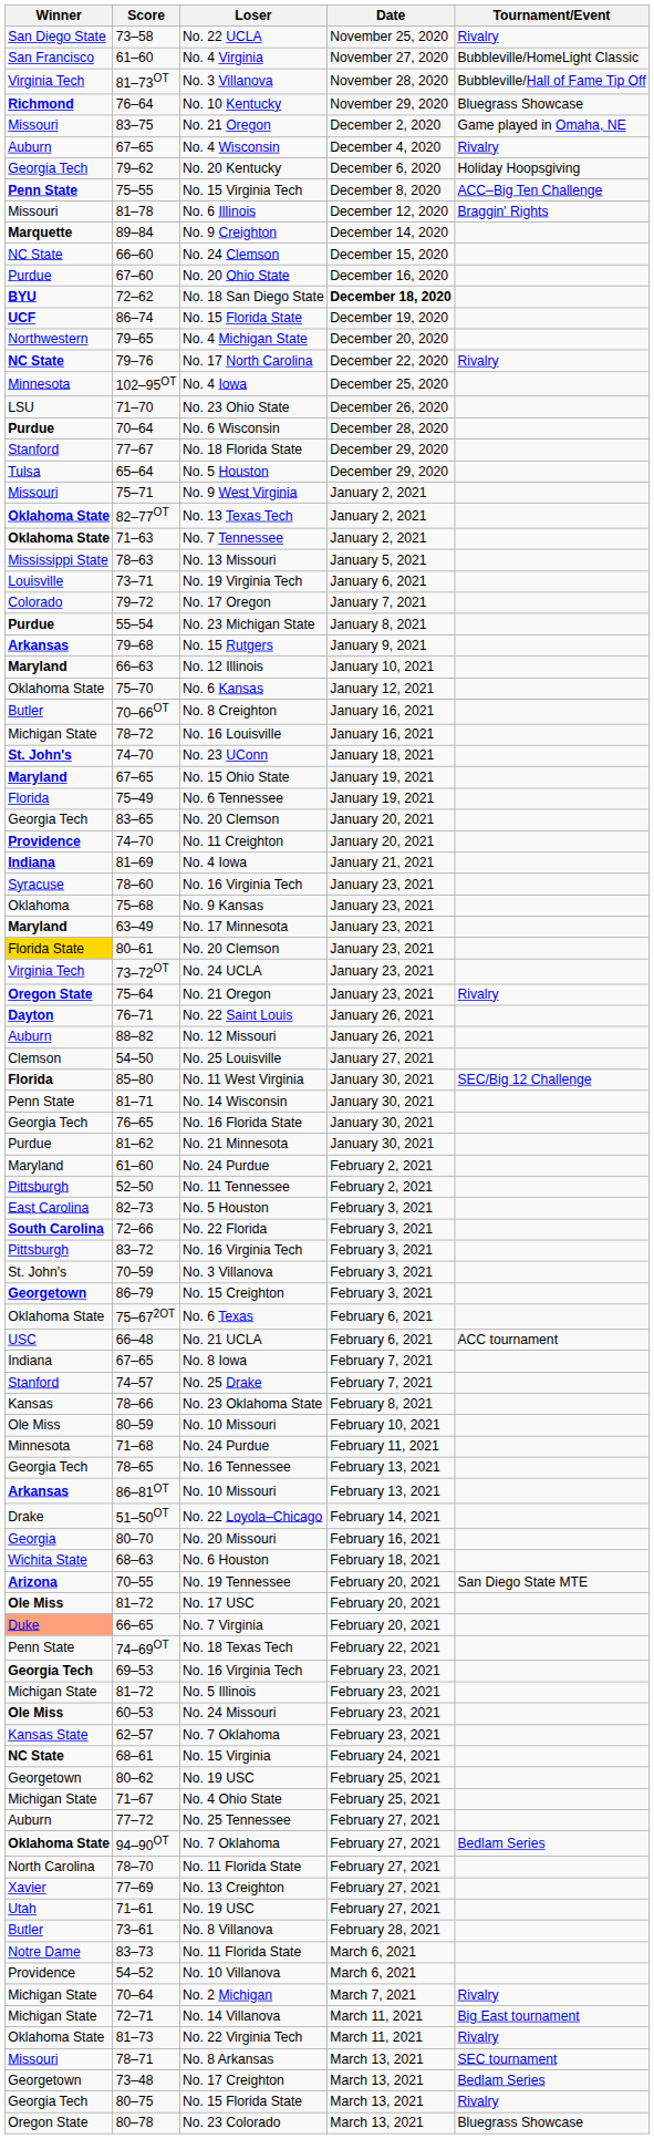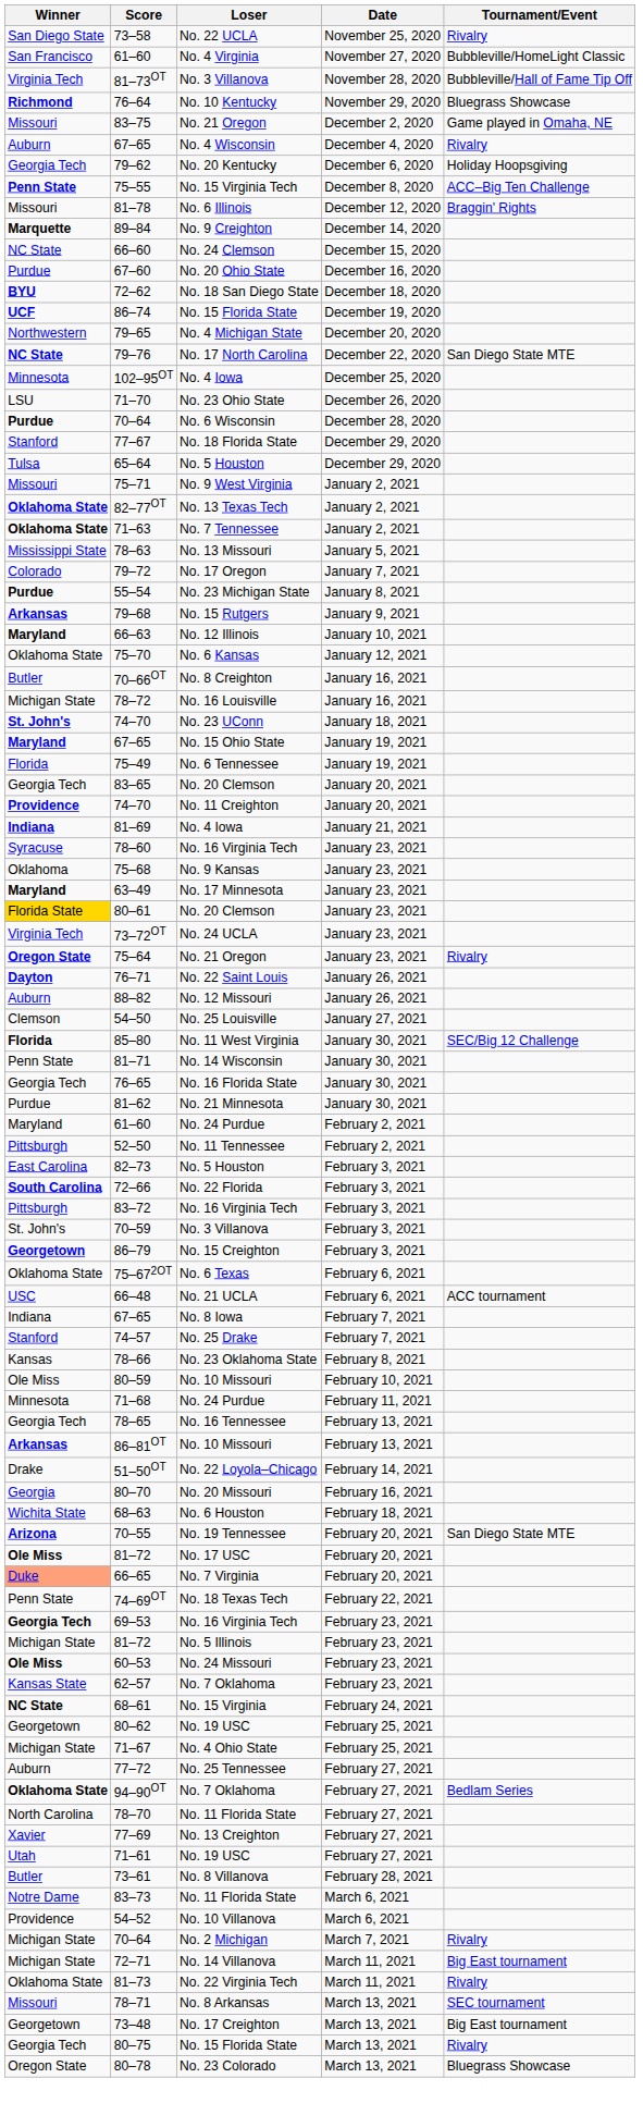72–62 | Date: bold -> normal
79–76 | Tournament/Event: Rivalry -> San Diego State MTE
- row: Louisville | 73–71 | No. 19 Virginia Tech | January 6, 2021
73–48 | Tournament/Event: Bedlam Series -> Big East tournament
